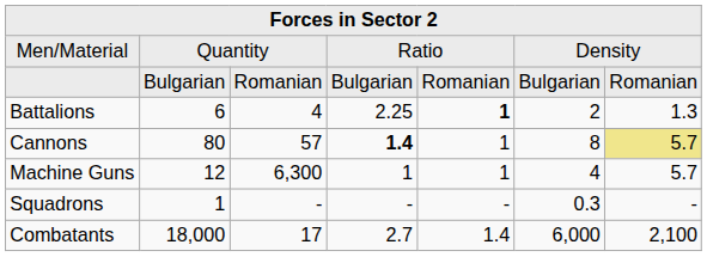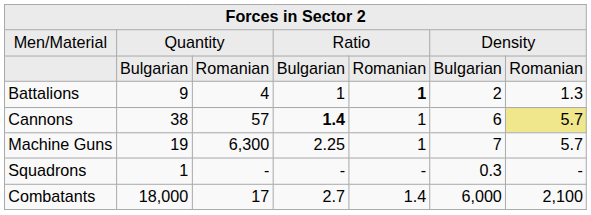Battalions | column 2: 6 -> 9
Battalions | column 4: 2.25 -> 1
Cannons | column 2: 80 -> 38
Cannons | column 6: 8 -> 6
Machine Guns | column 2: 12 -> 19
Machine Guns | column 4: 1 -> 2.25
Machine Guns | column 6: 4 -> 7
